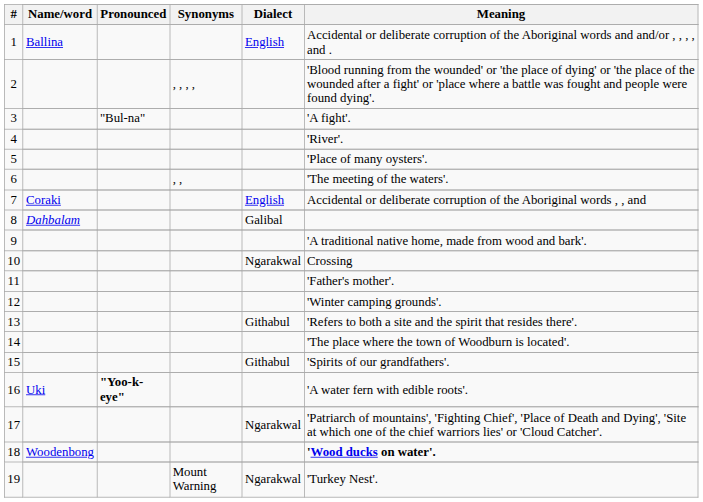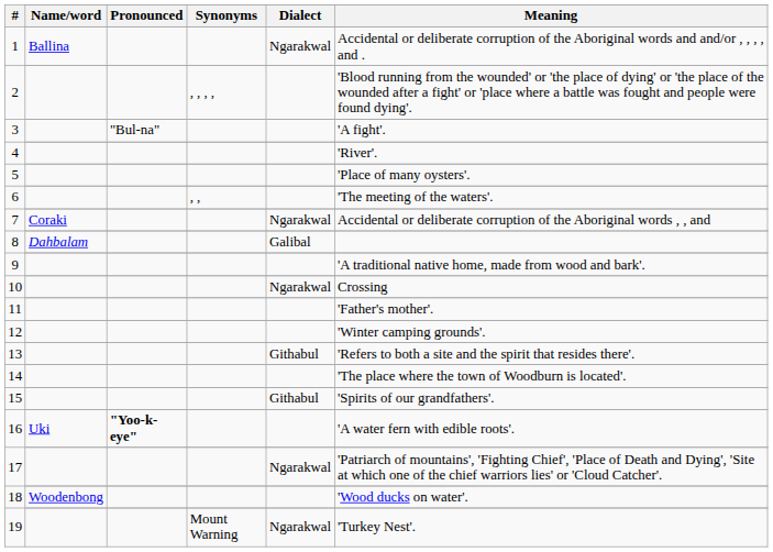1 / Ballina | Dialect: English -> Ngarakwal
7 / Coraki | Dialect: English -> Ngarakwal
18 / Woodenbong | Meaning: bold -> normal
